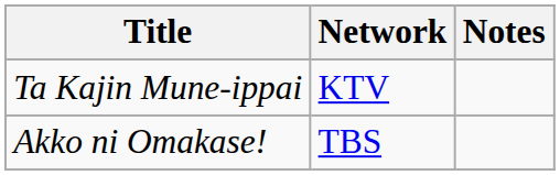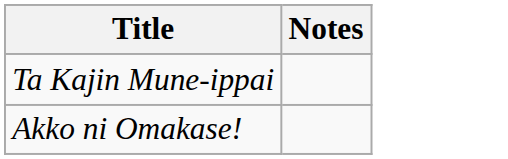- column: Network | KTV | TBS
